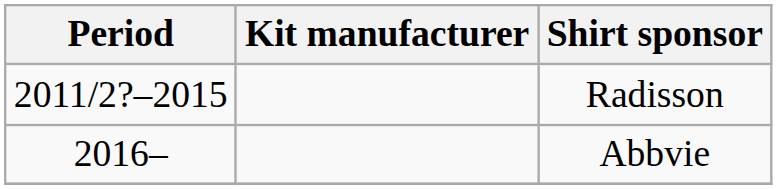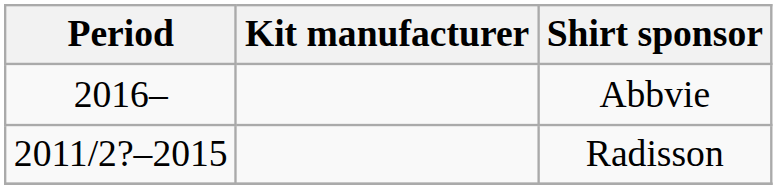rows swapped: Radisson <-> Abbvie
